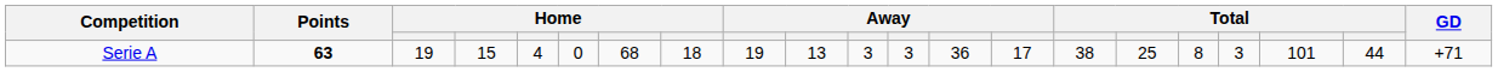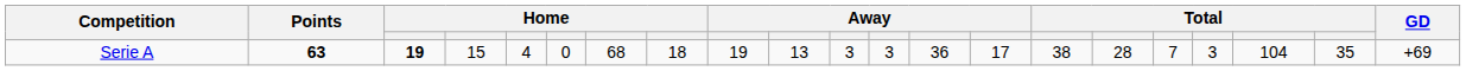Serie A | column 3: normal -> bold
Serie A | column 16: 25 -> 28
Serie A | column 17: 8 -> 7
Serie A | column 19: 101 -> 104
Serie A | column 20: 44 -> 35
Serie A | GD: +71 -> +69
